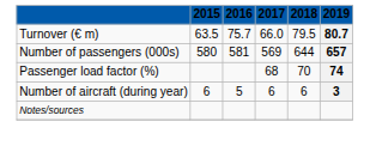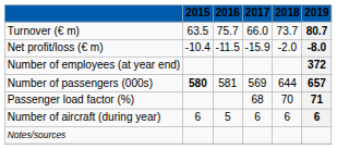Turnover (€ m) | 2018: 79.5 -> 73.7
+ row: Net profit/loss (€ m) | -10.4 | -11.5 | -15.9 | -2.0 | -8.0
+ row: Number of employees (at year end) | 372
Number of passengers (000s) | 2015: normal -> bold
Passenger load factor (%) | 2019: 74 -> 71
Number of aircraft (during year) | 2019: 3 -> 6
